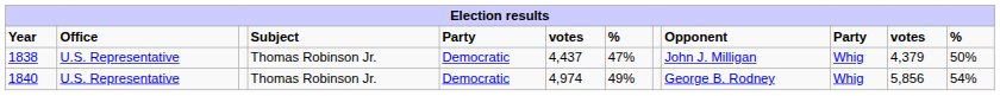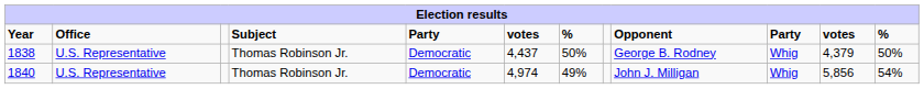1838 | column 7: 47% -> 50%
1838 | Opponent: John J. Milligan -> George B. Rodney
1840 | Opponent: George B. Rodney -> John J. Milligan
